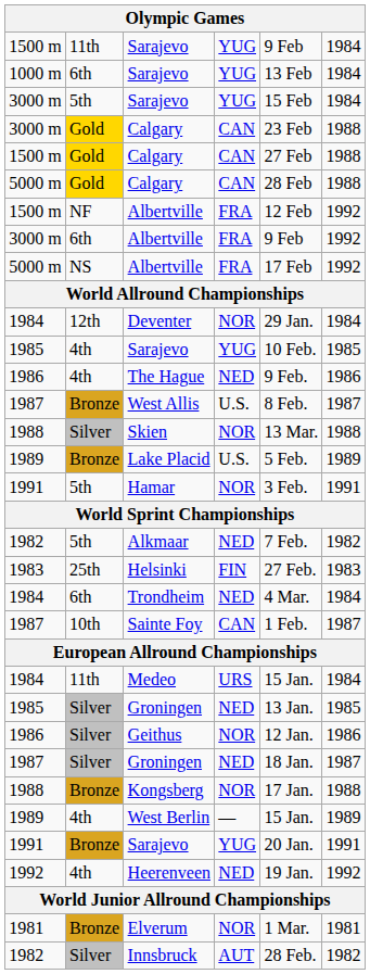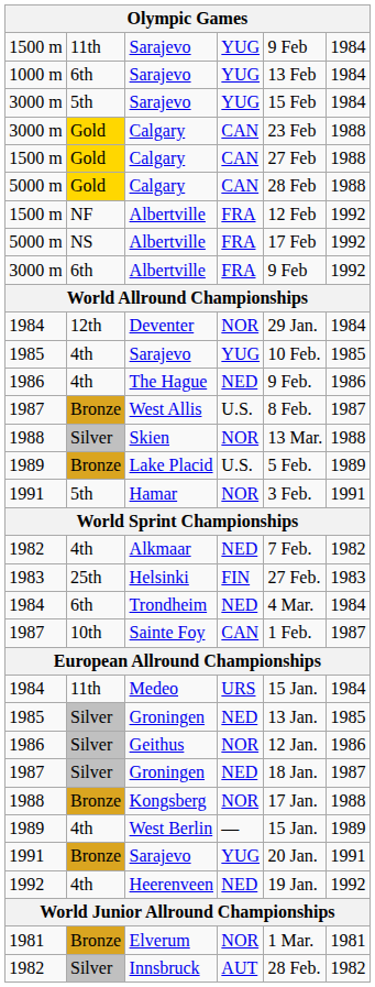rows swapped: 3000 m / Albertville <-> 5000 m / Albertville
Alkmaar | column 2: 5th -> 4th
